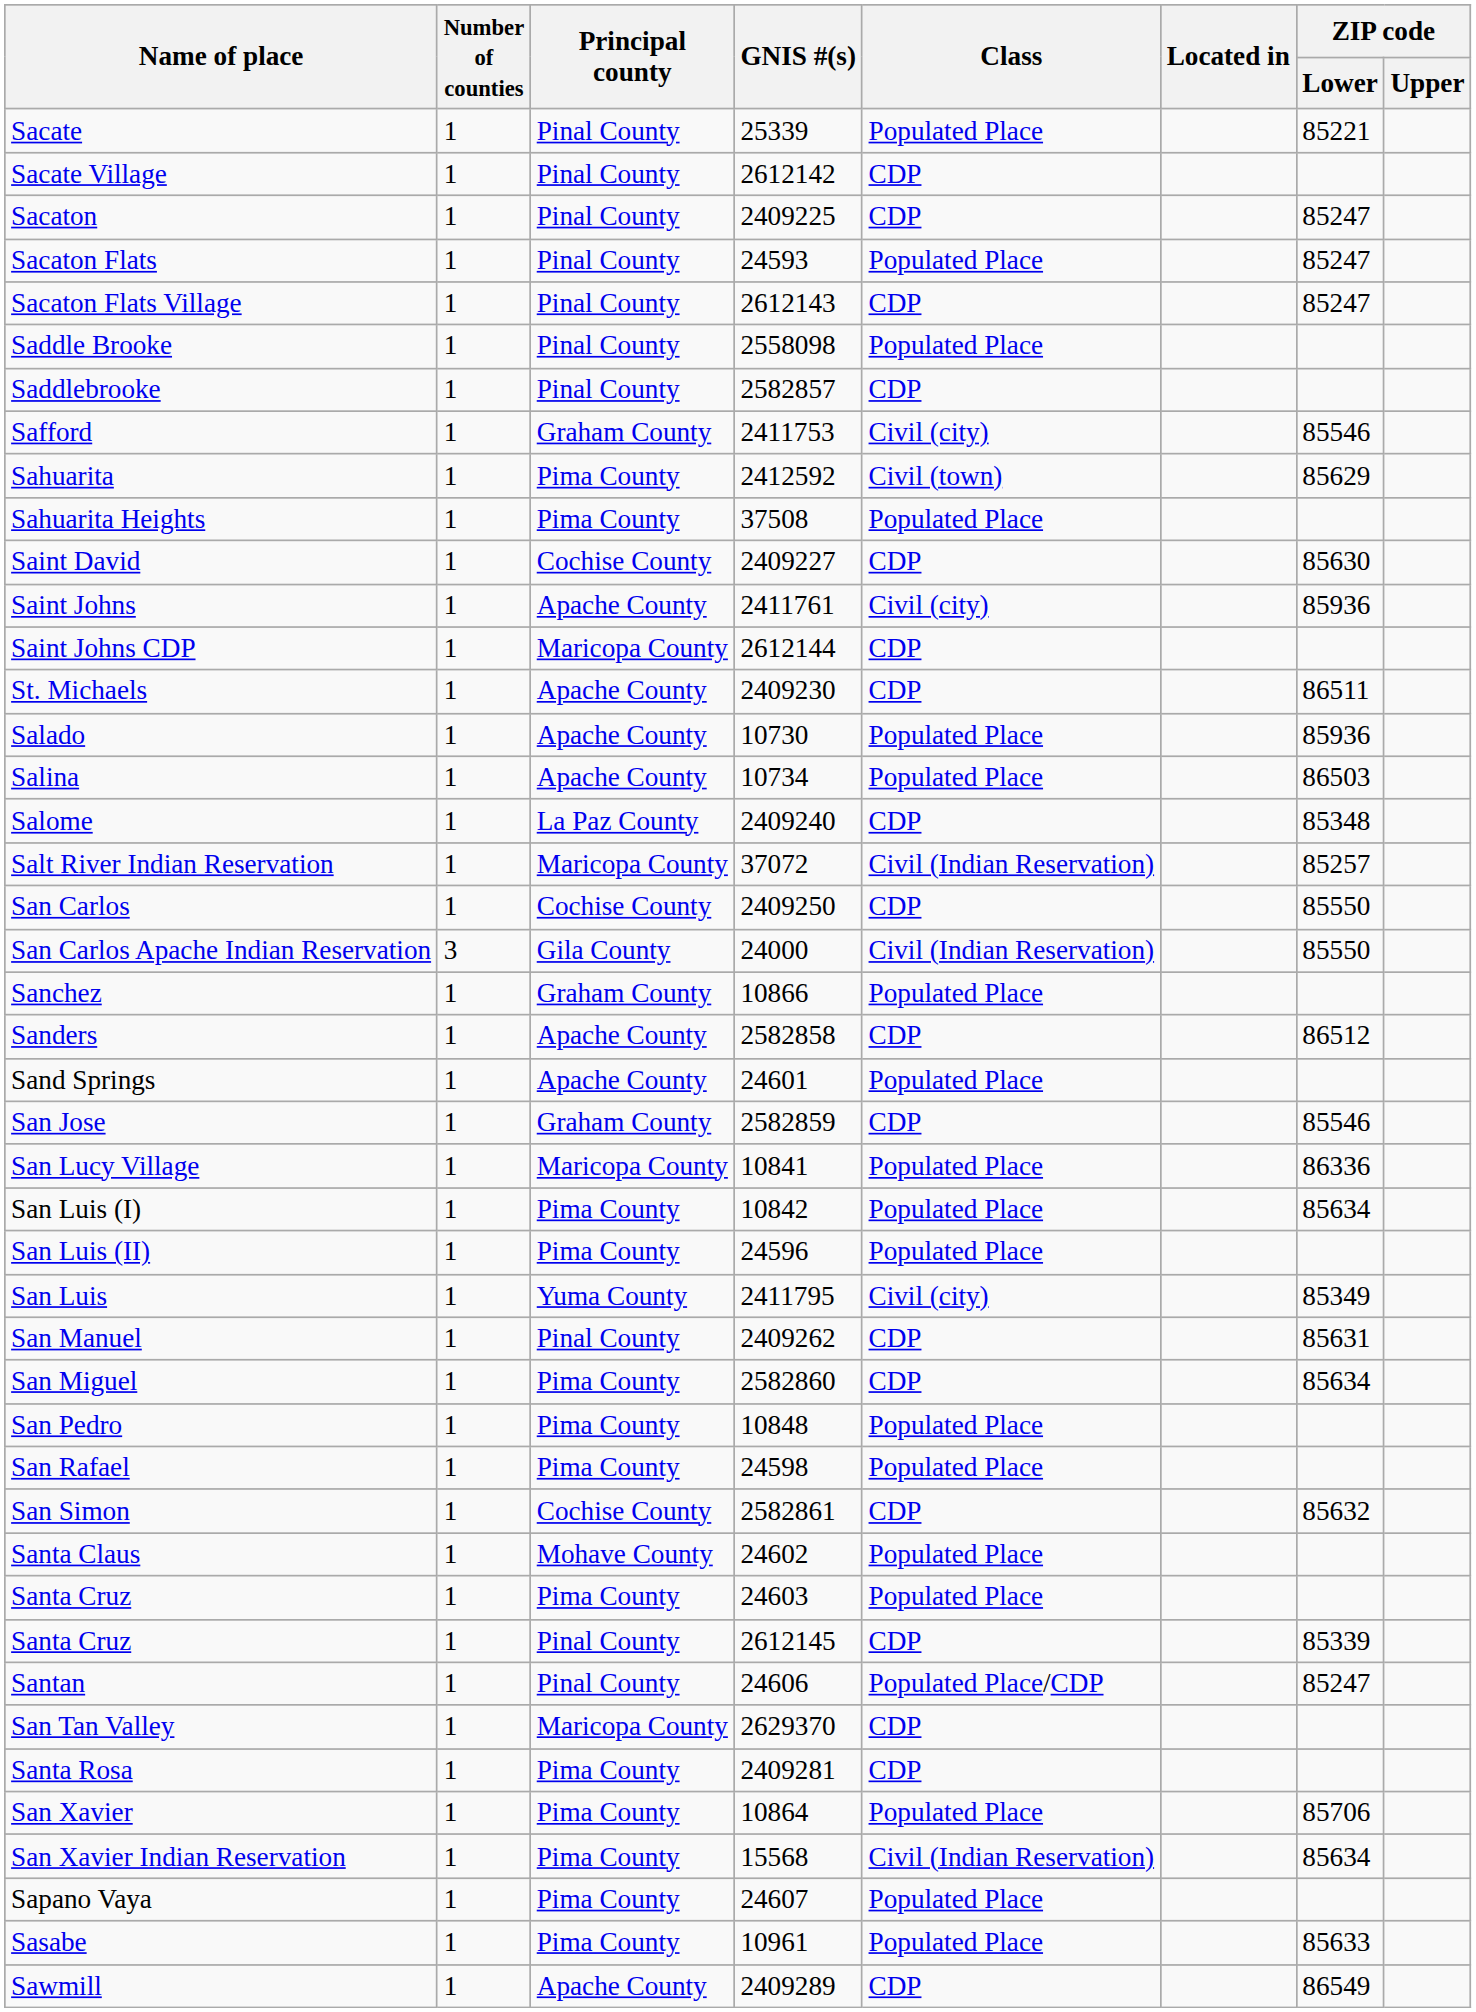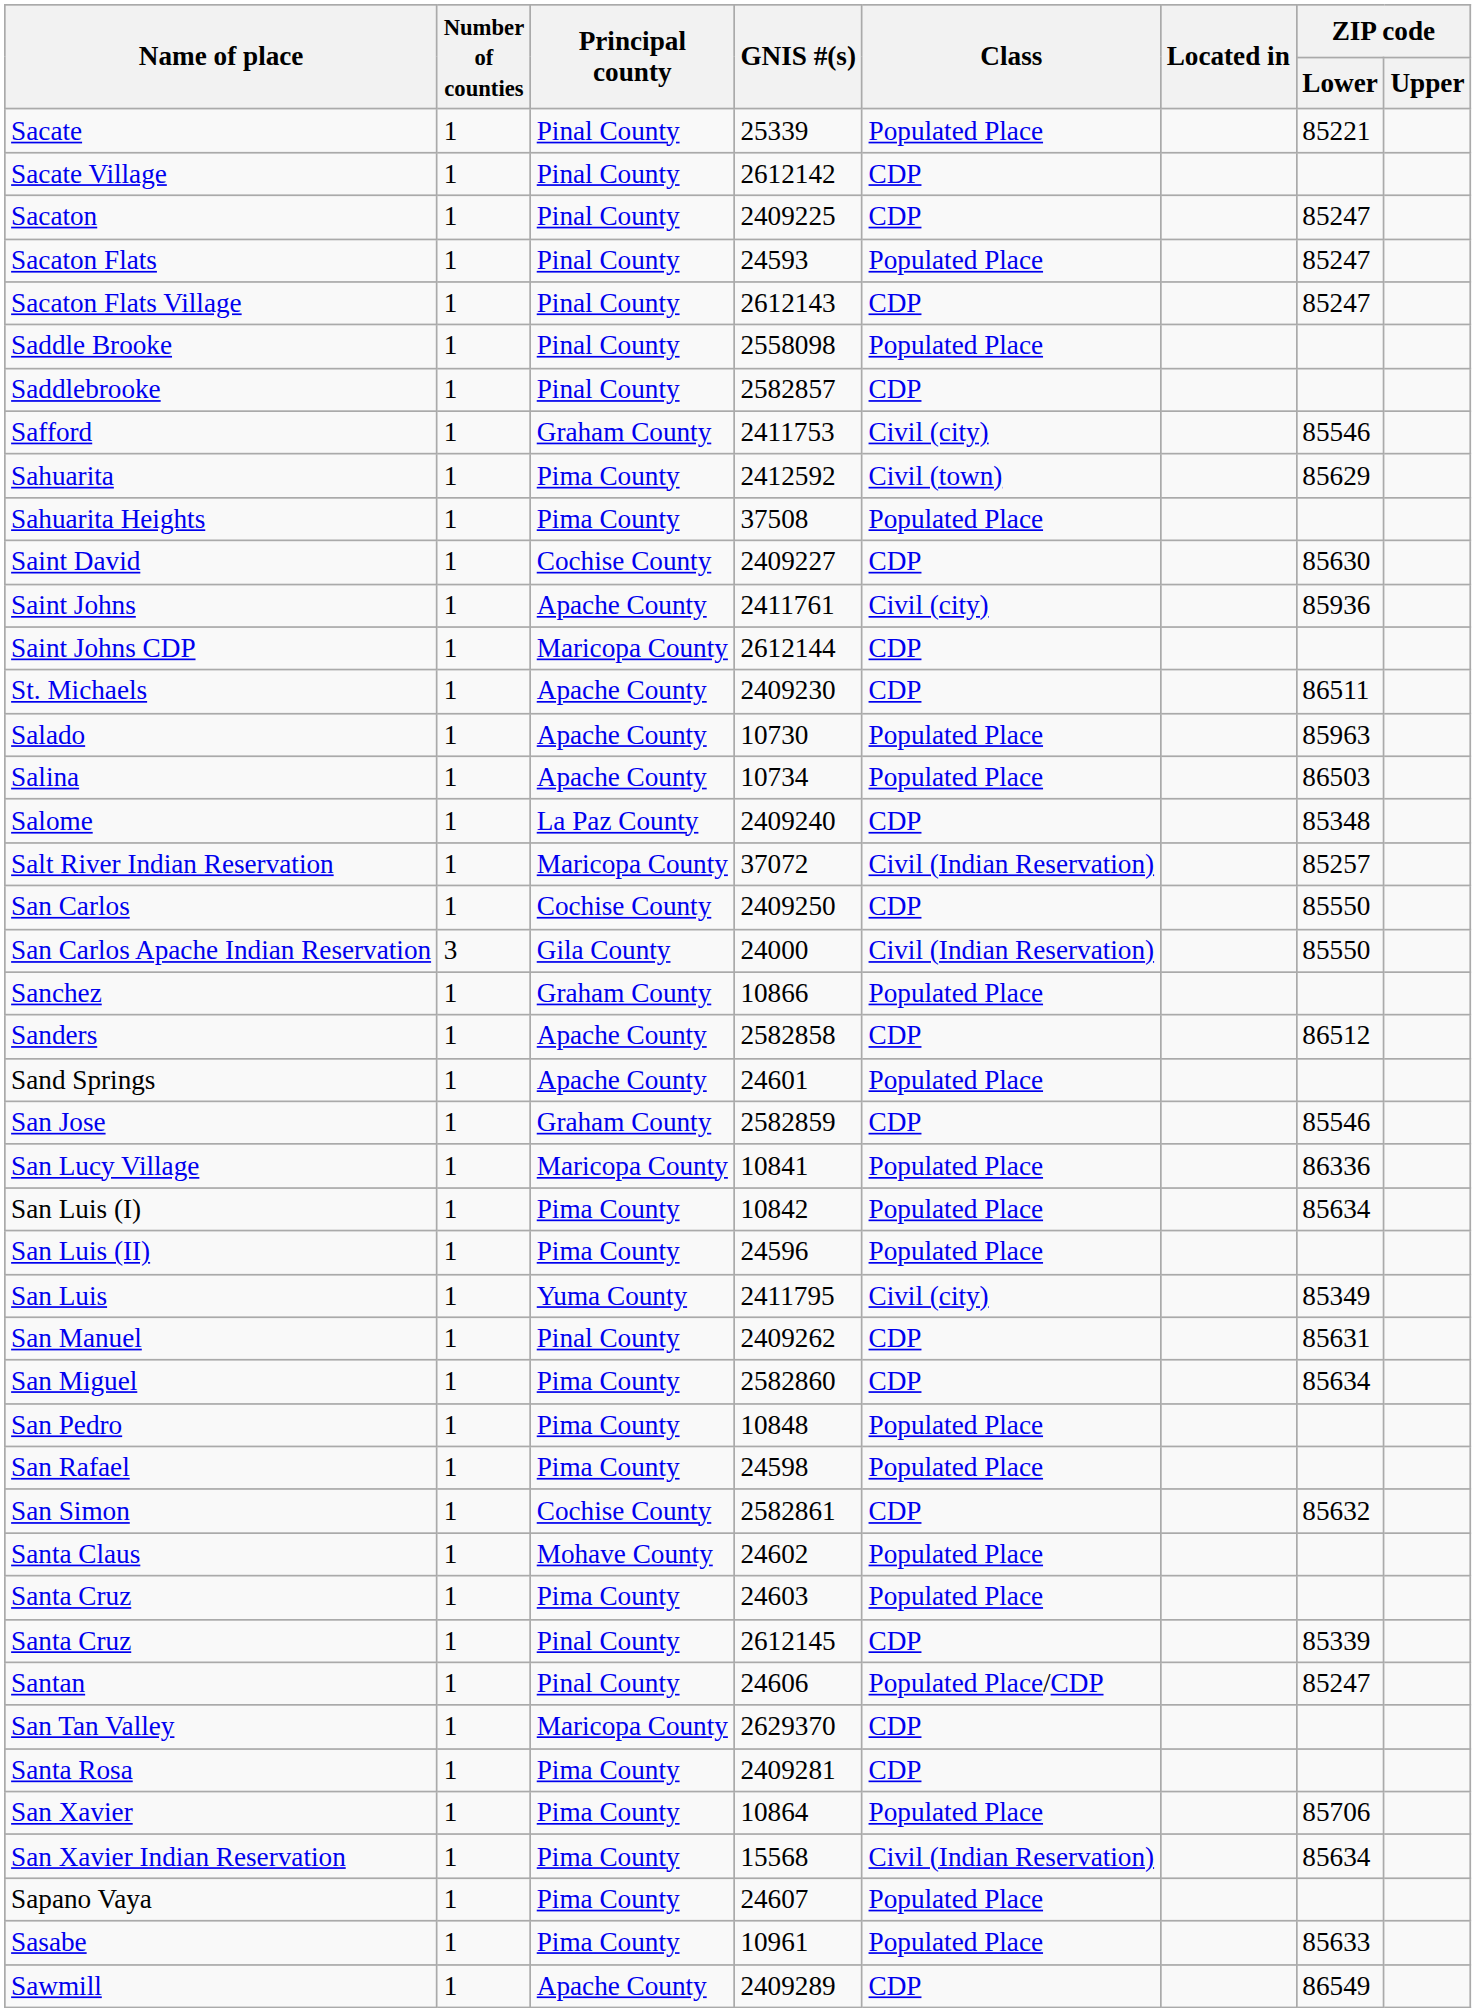Salado | ZIP code / Lower: 85936 -> 85963
